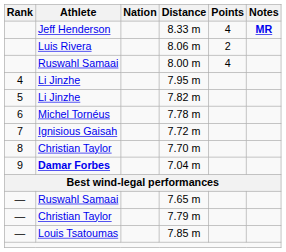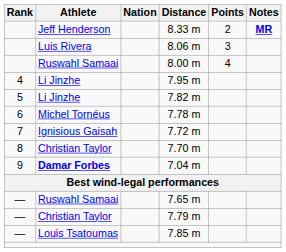8.33 m | Points: 4 -> 2
8.06 m | Points: 2 -> 3
